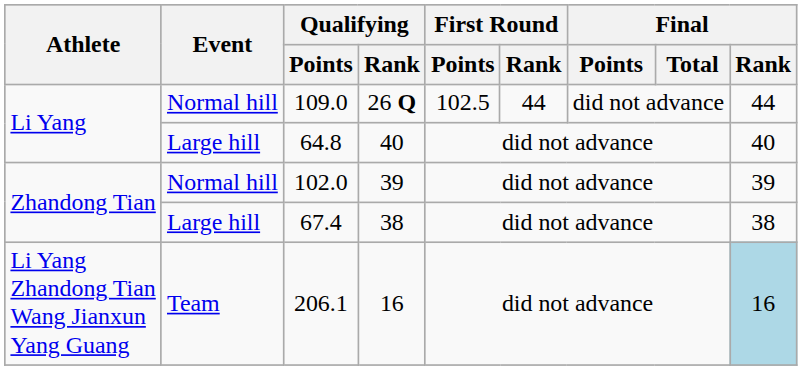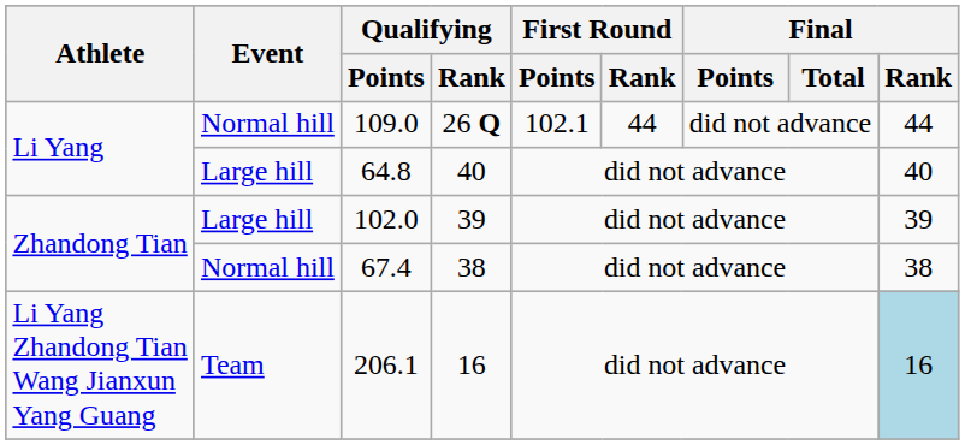109.0 | First Round / Points: 102.5 -> 102.1
102.0 | Event: Normal hill -> Large hill
67.4 | Event: Large hill -> Normal hill
